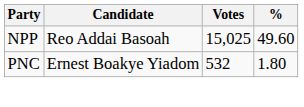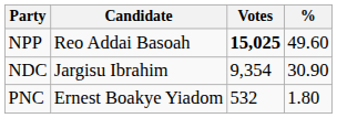NPP | Votes: normal -> bold
+ row: NDC | Jargisu Ibrahim | 9,354 | 30.90
